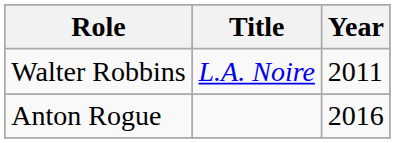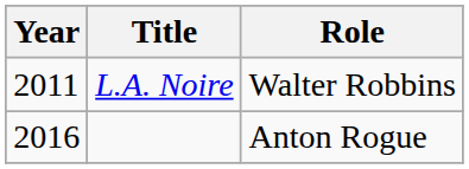columns swapped: Year <-> Role
